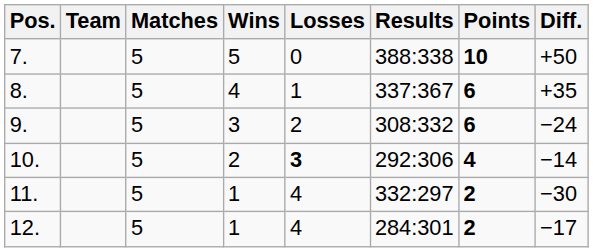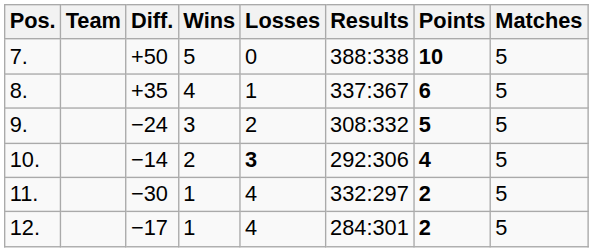columns swapped: Matches <-> Diff.
9. | Points: 6 -> 5
